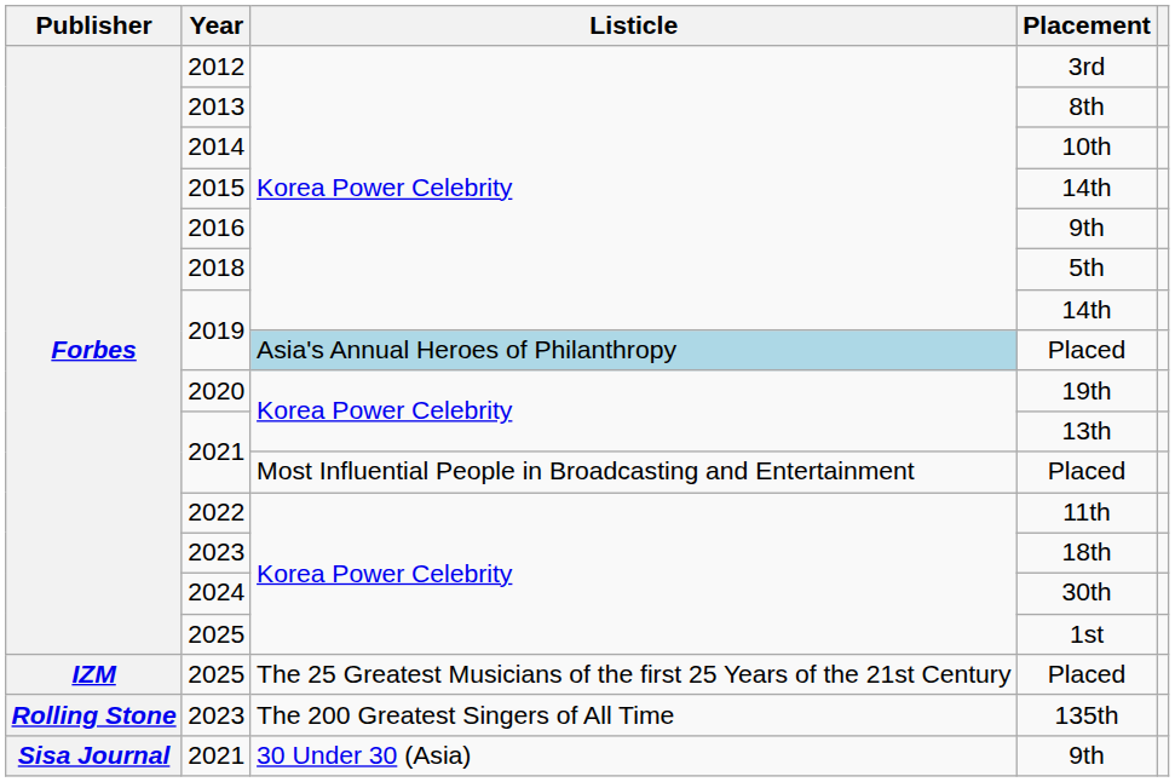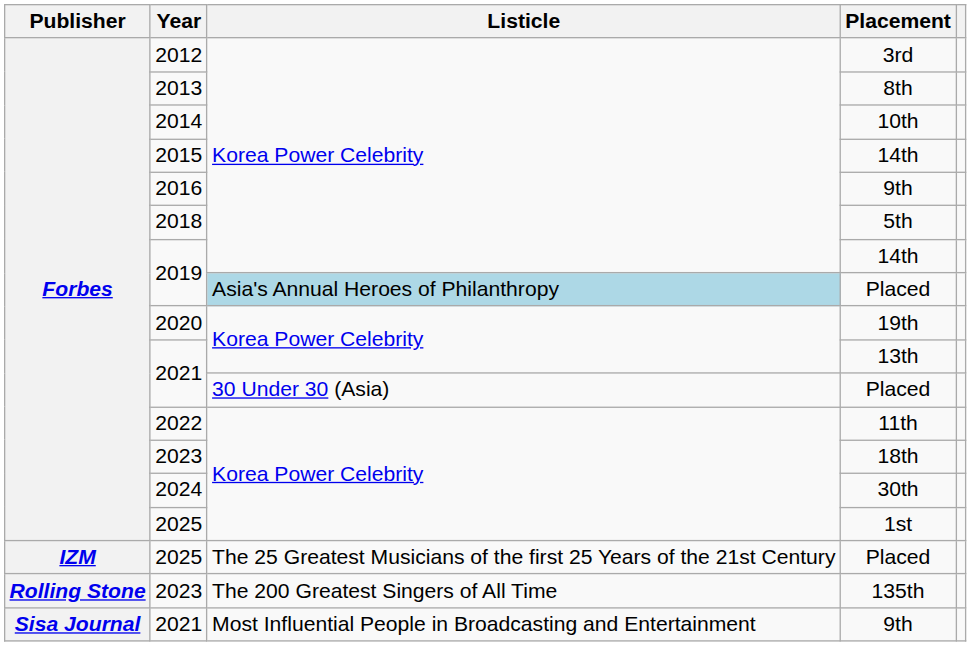2021 / Placed | Listicle: Most Influential People in Broadcasting and Entertainment -> 30 Under 30 (Asia)
2021 / 9th | Listicle: 30 Under 30 (Asia) -> Most Influential People in Broadcasting and Entertainment
